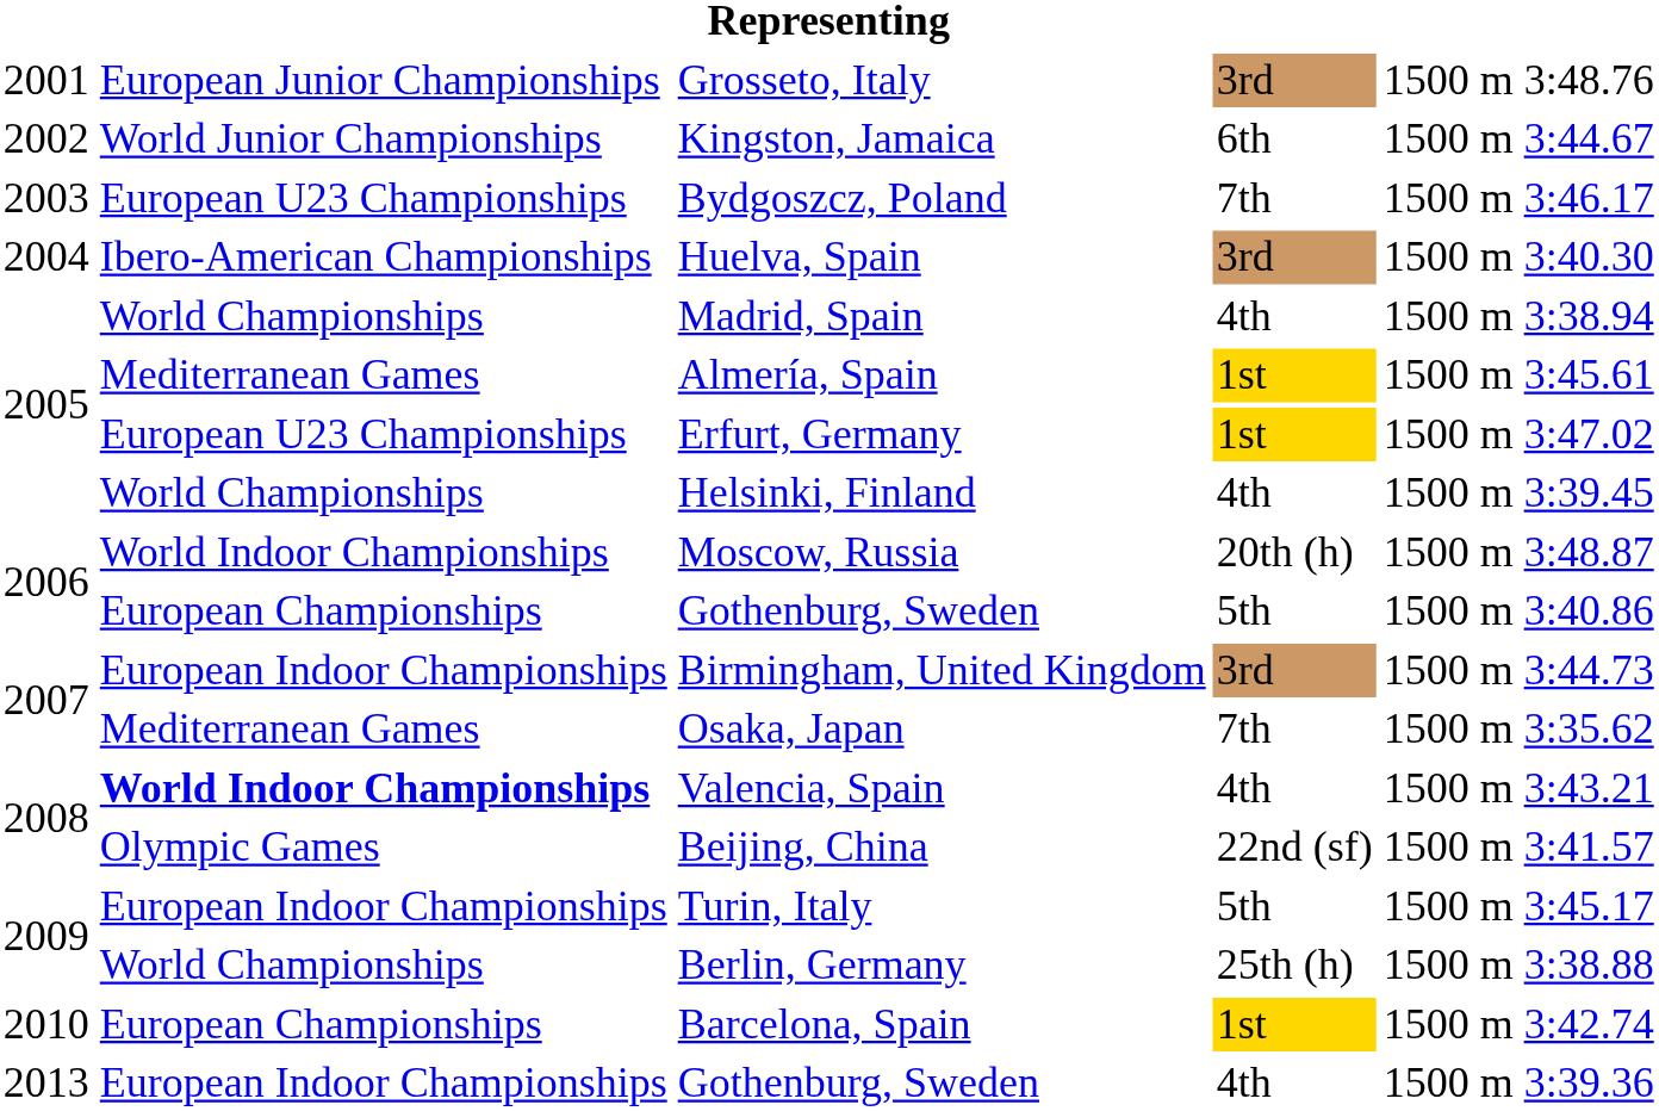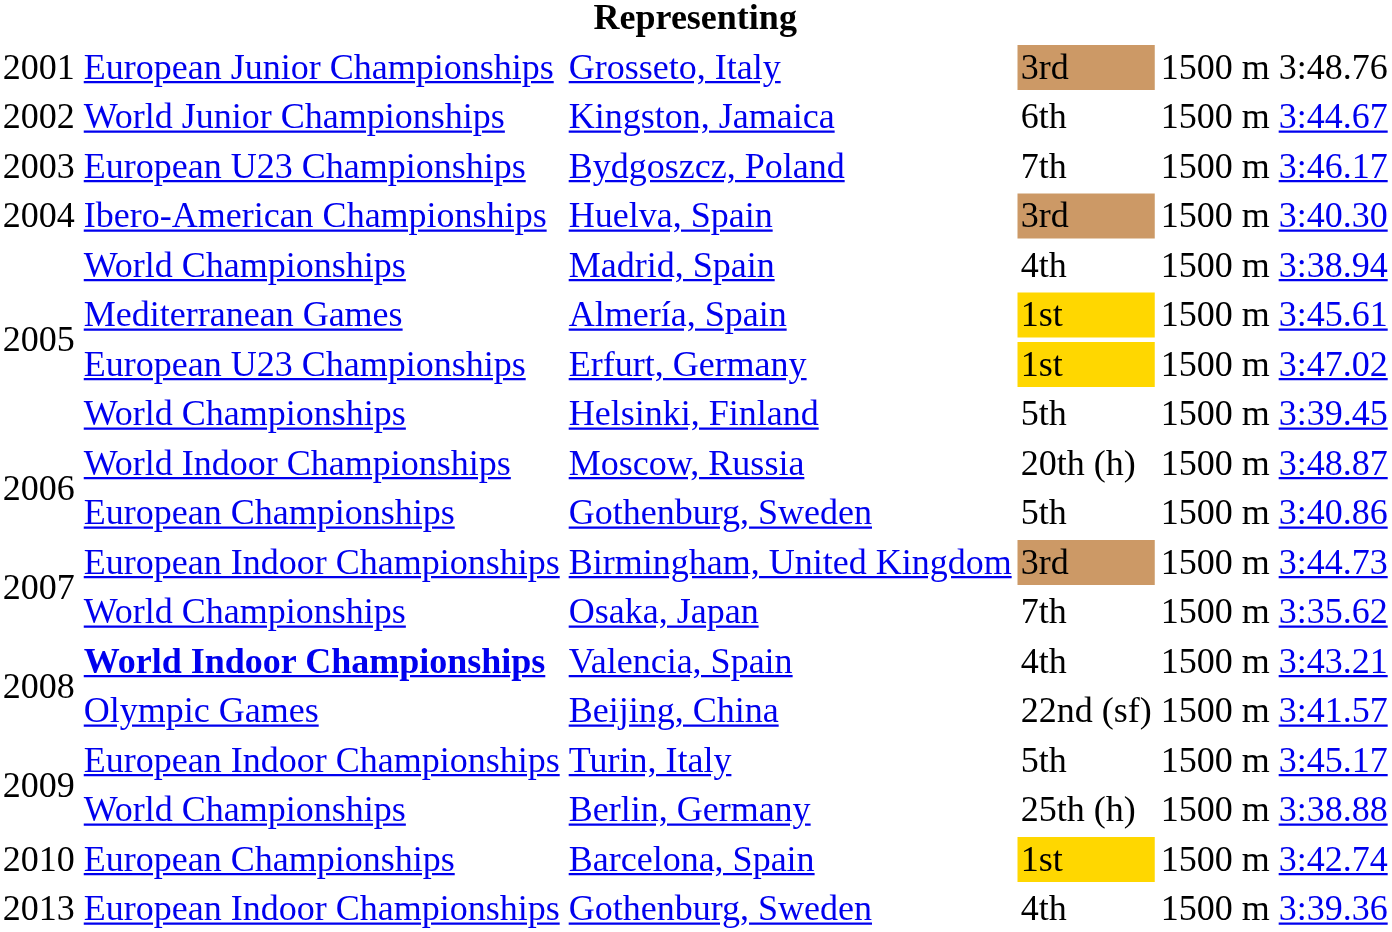Helsinki, Finland | column 4: 4th -> 5th
Osaka, Japan | column 2: Mediterranean Games -> World Championships
